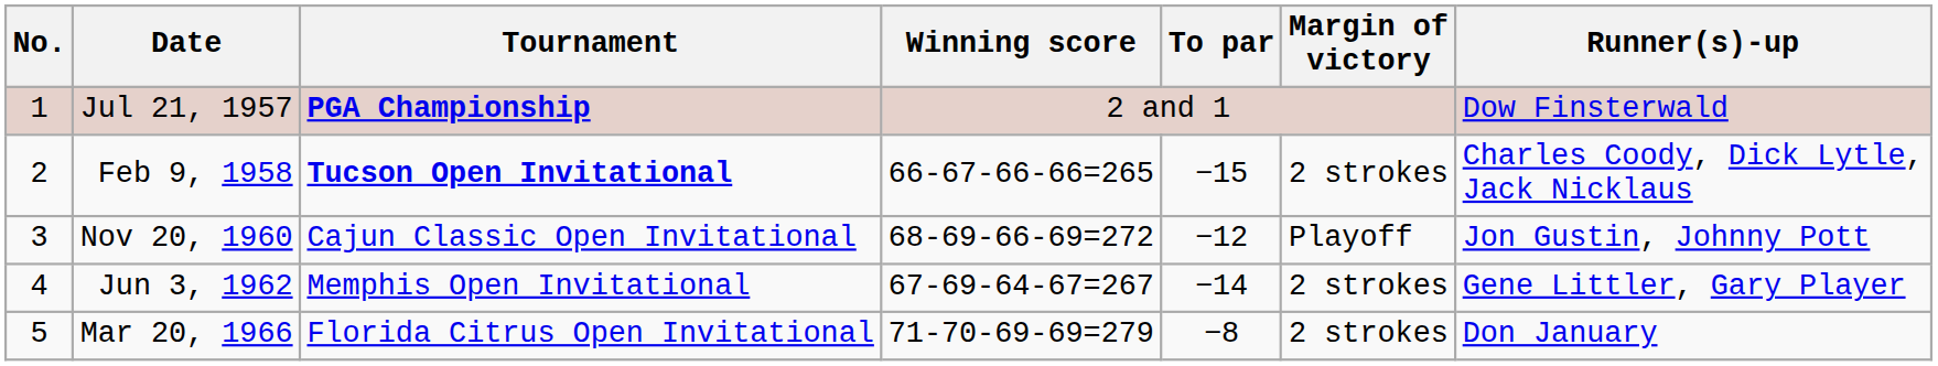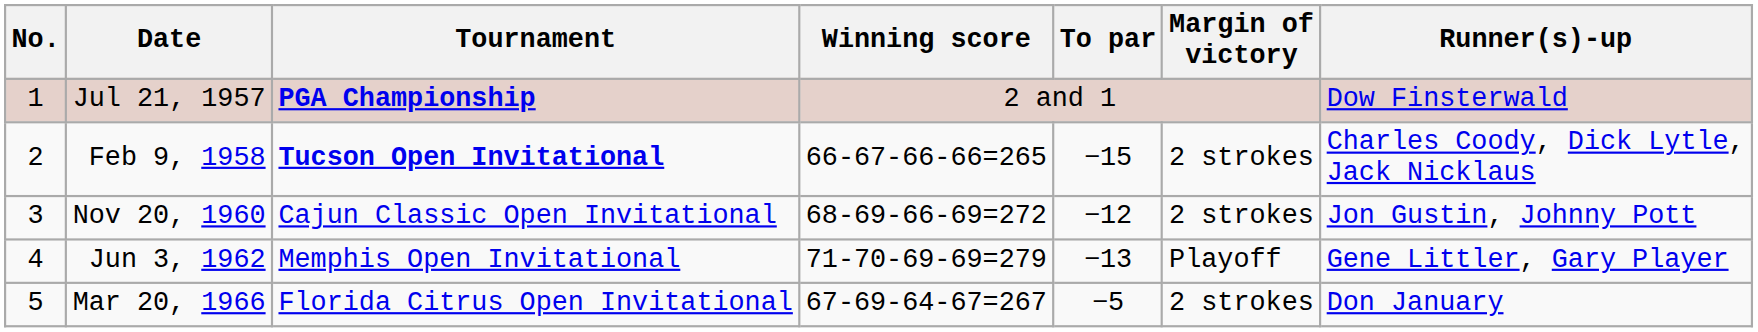Nov 20, 1960 | Margin of victory: Playoff -> 2 strokes
Jun 3, 1962 | Winning score: 67-69-64-67=267 -> 71-70-69-69=279
Jun 3, 1962 | To par: −14 -> −13
Jun 3, 1962 | Margin of victory: 2 strokes -> Playoff
Mar 20, 1966 | Winning score: 71-70-69-69=279 -> 67-69-64-67=267
Mar 20, 1966 | To par: −8 -> −5
